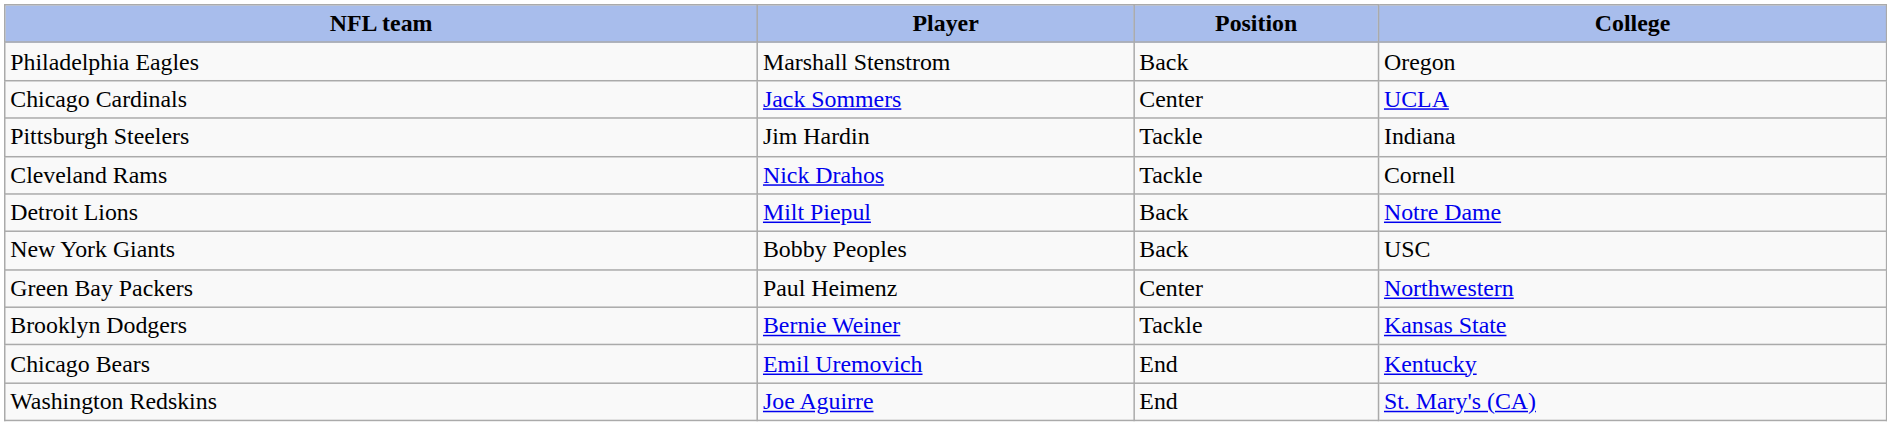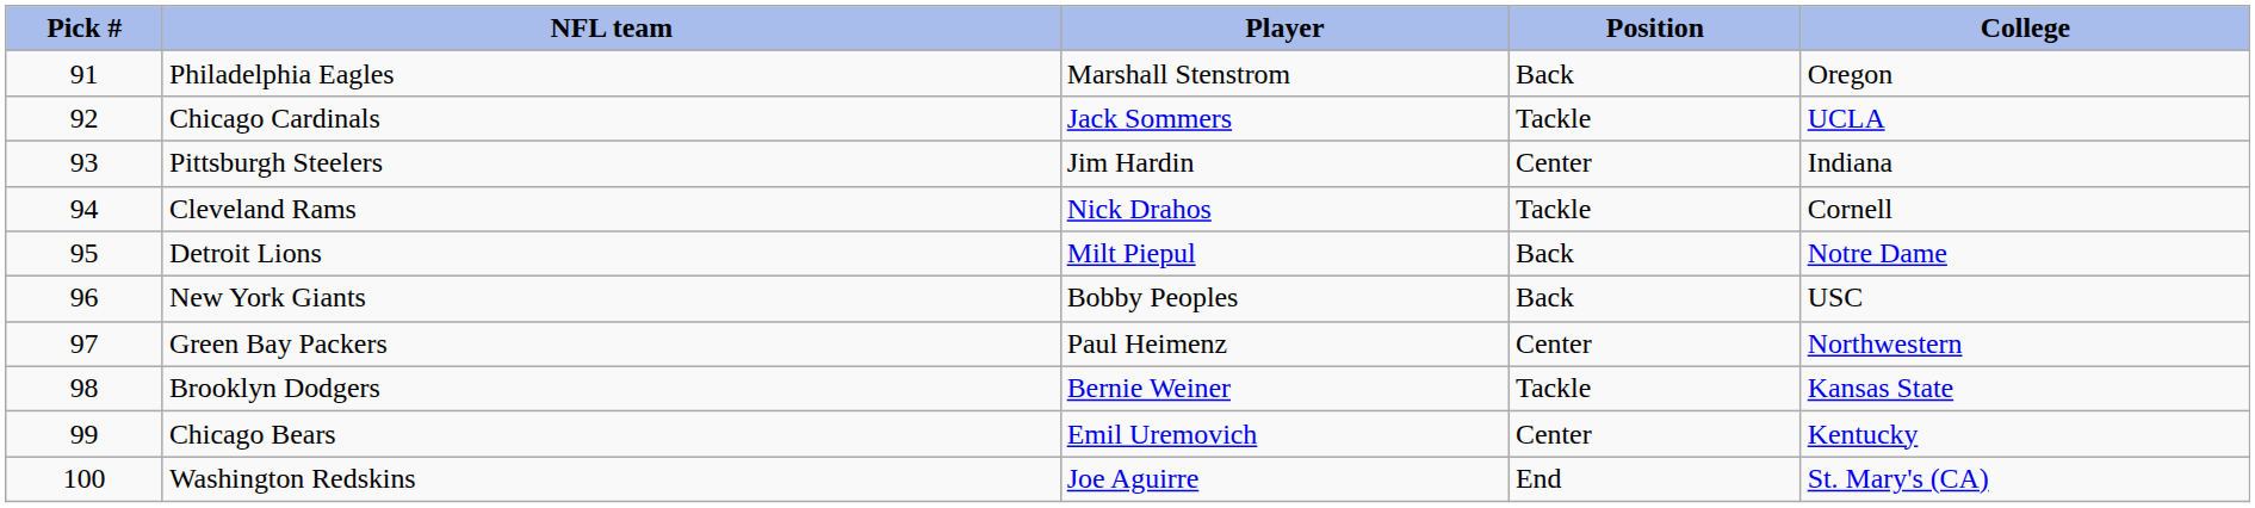+ column: Pick # | 91 | 92 | 93 | 94 | 95 | 96 | 97 | 98 | 99 | 100
Chicago Cardinals | Position: Center -> Tackle
Pittsburgh Steelers | Position: Tackle -> Center
Chicago Bears | Position: End -> Center
